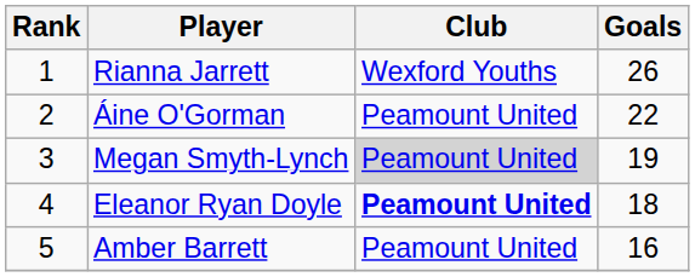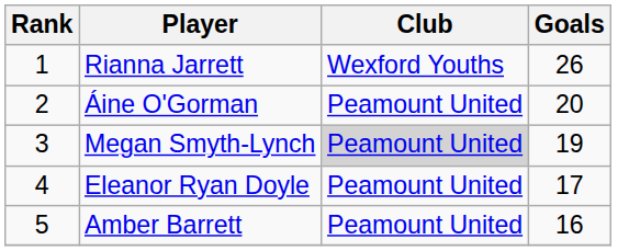Áine O'Gorman | Goals: 22 -> 20
Eleanor Ryan Doyle | Club: bold -> normal
Eleanor Ryan Doyle | Goals: 18 -> 17
